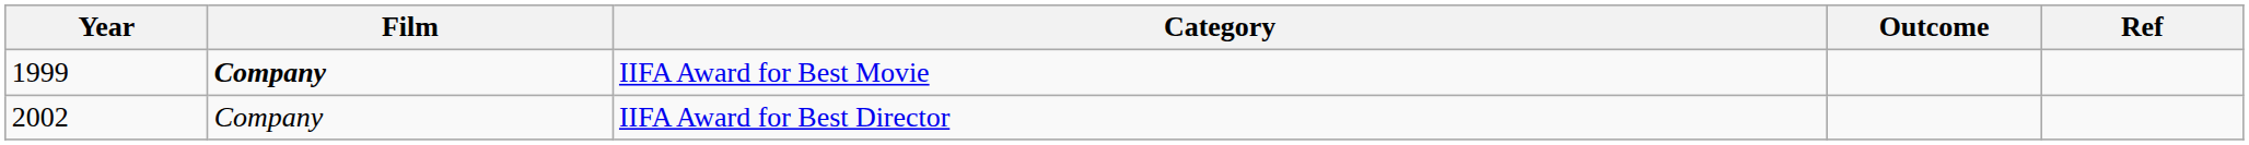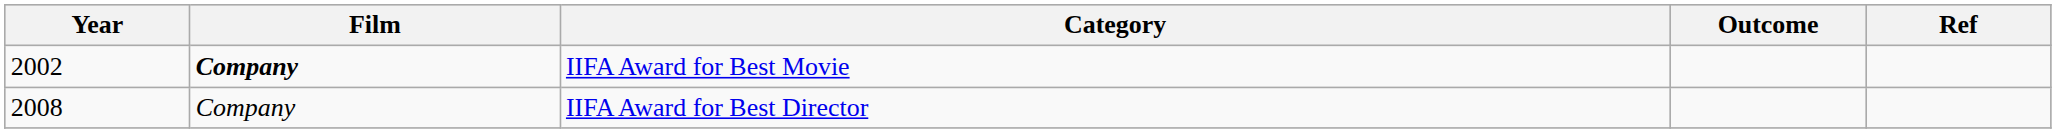IIFA Award for Best Movie | Year: 1999 -> 2002
IIFA Award for Best Director | Year: 2002 -> 2008
